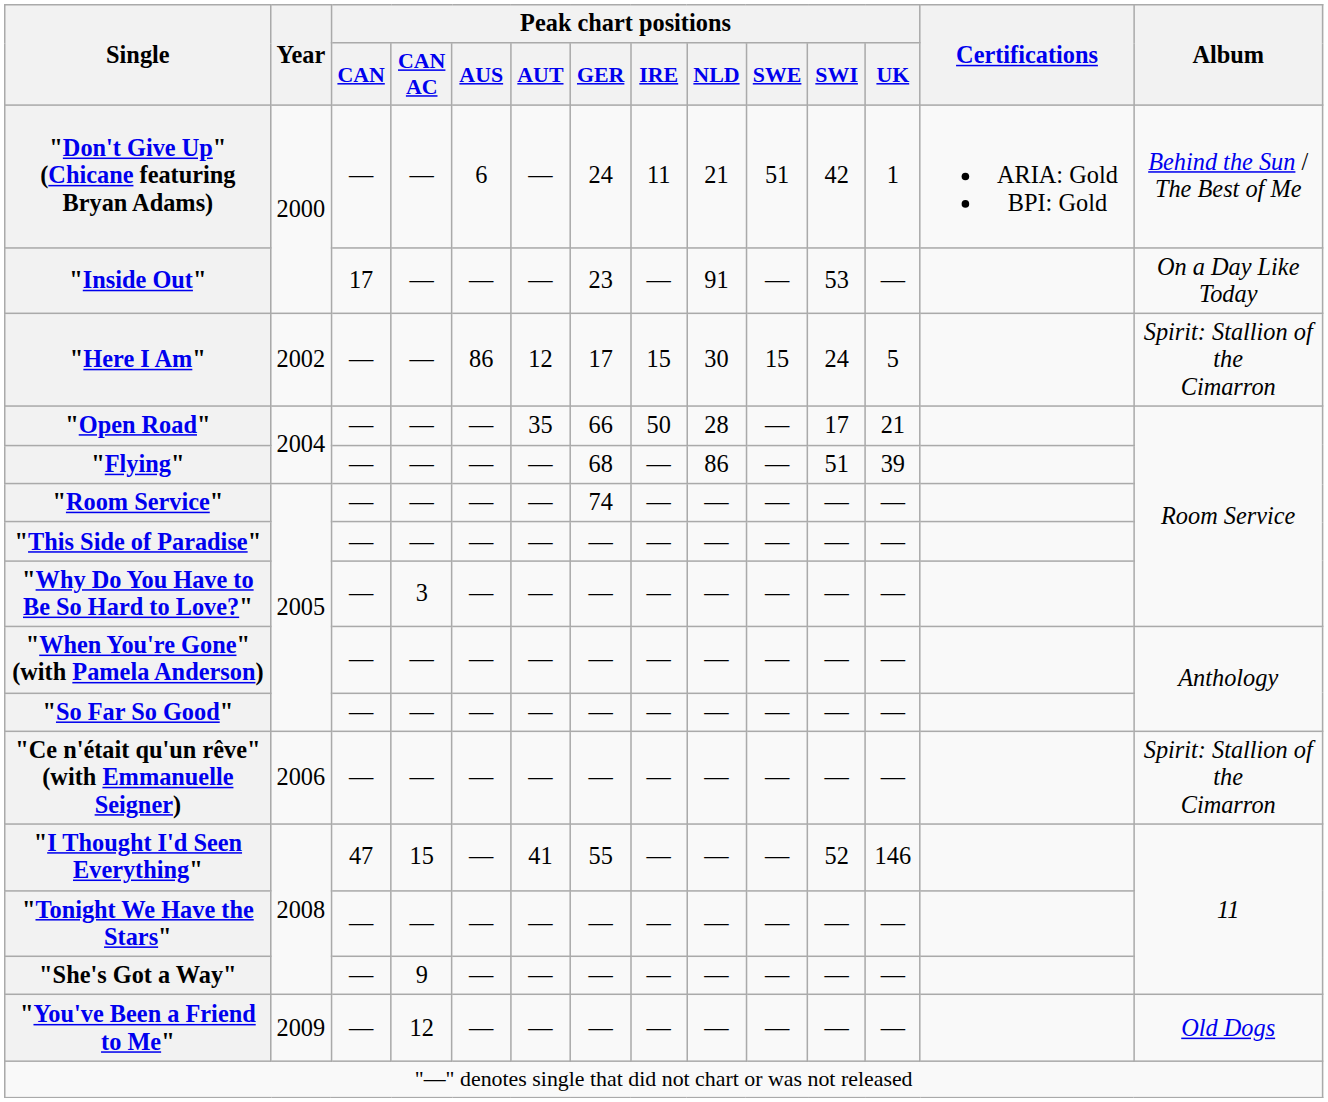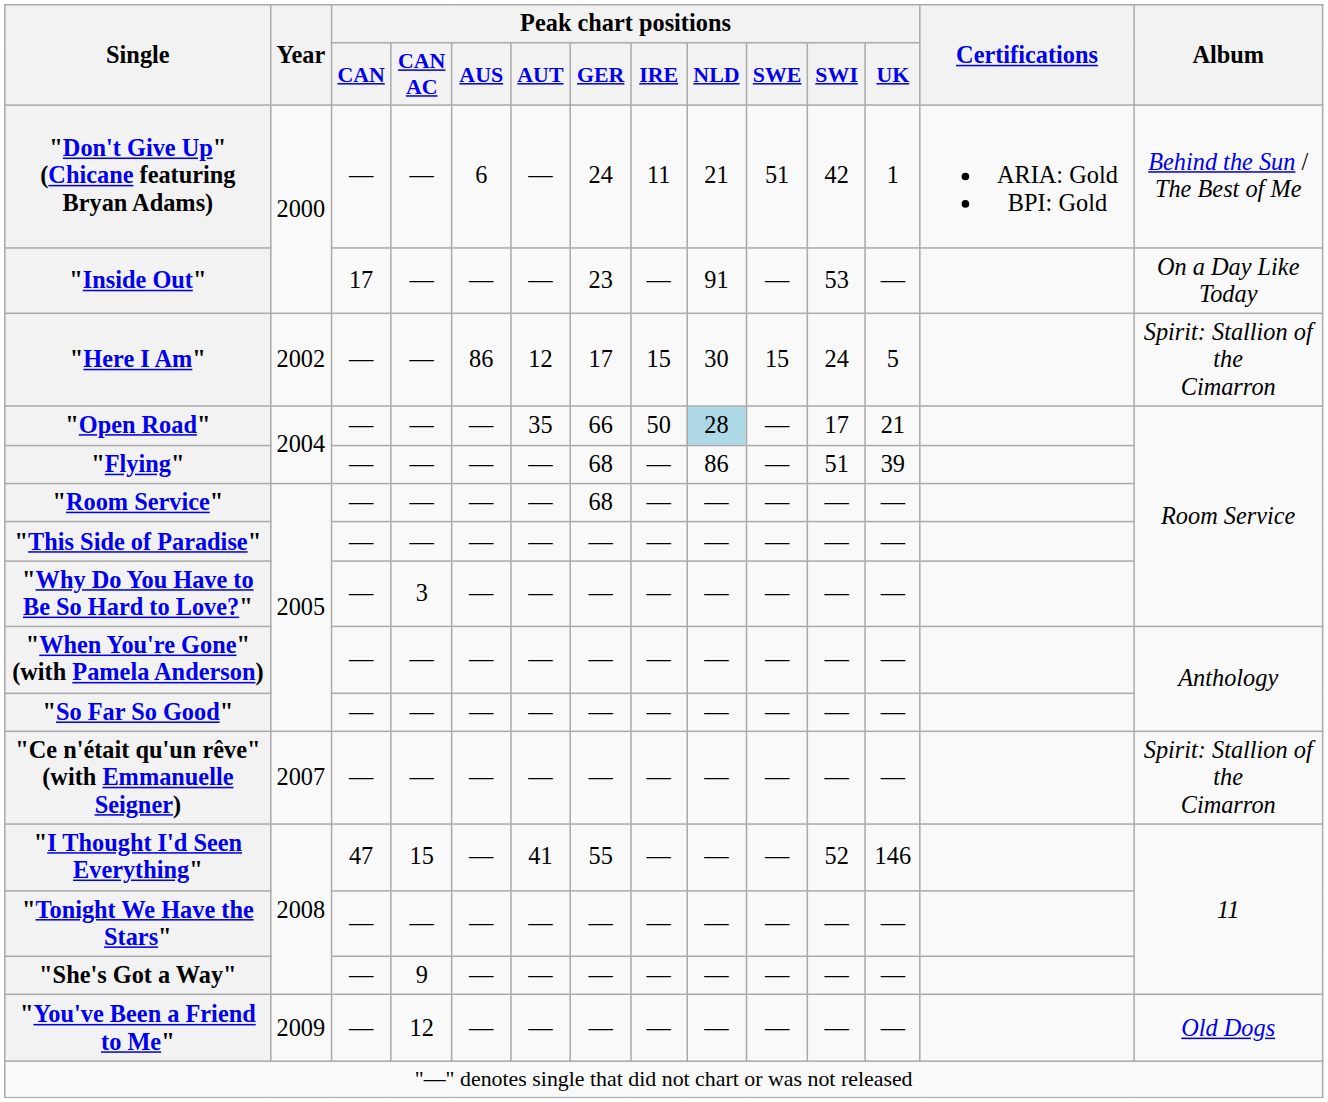"Open Road" | Peak chart positions / NLD: no background -> lightblue background
"Room Service" | Peak chart positions / GER: 74 -> 68
"Ce n'était qu'un rêve" (with Emmanuelle Seigner) | Year: 2006 -> 2007
